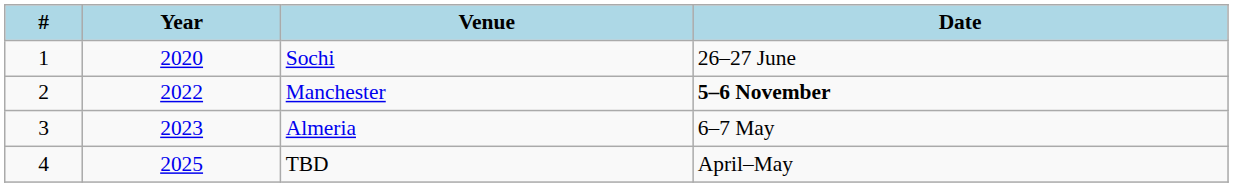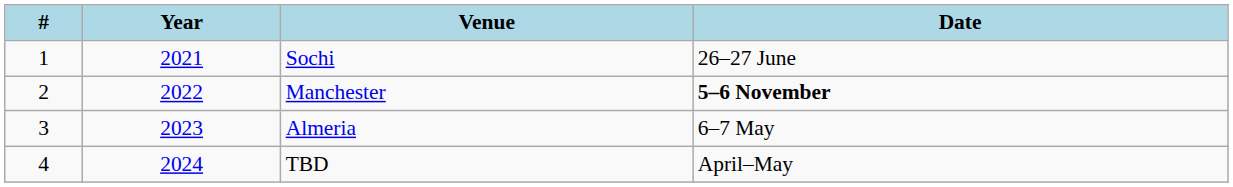Sochi | Year: 2020 -> 2021
TBD | Year: 2025 -> 2024
